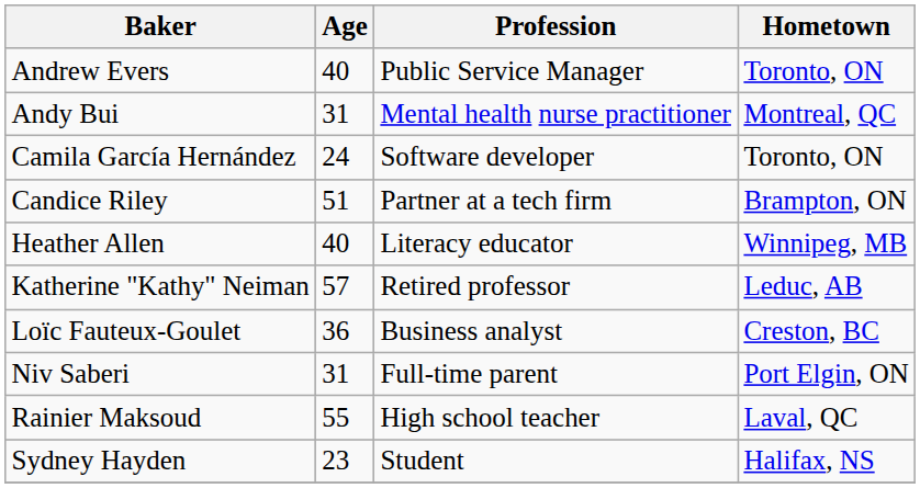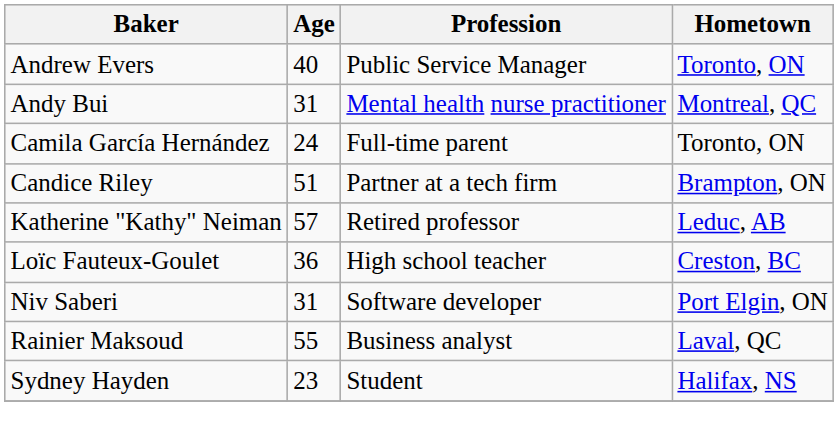Camila García Hernández | Profession: Software developer -> Full-time parent
- row: Heather Allen | 40 | Literacy educator | Winnipeg, MB
Loïc Fauteux-Goulet | Profession: Business analyst -> High school teacher
Niv Saberi | Profession: Full-time parent -> Software developer
Rainier Maksoud | Profession: High school teacher -> Business analyst
